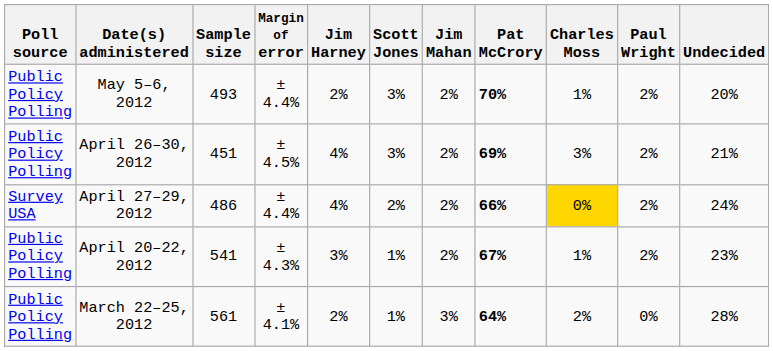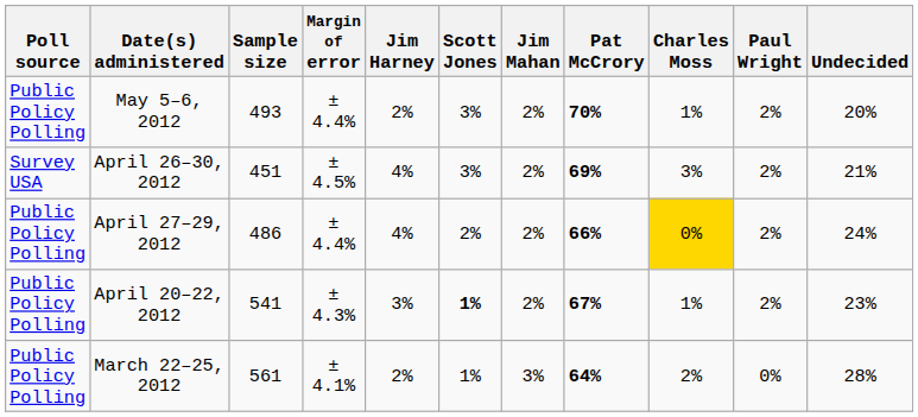April 26–30, 2012 | Poll source: Public Policy Polling -> Survey USA
April 27–29, 2012 | Poll source: Survey USA -> Public Policy Polling
April 20–22, 2012 | Scott Jones: normal -> bold
